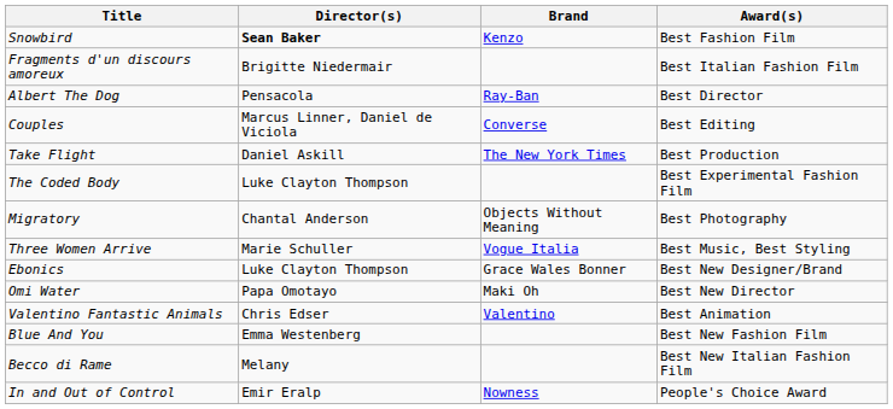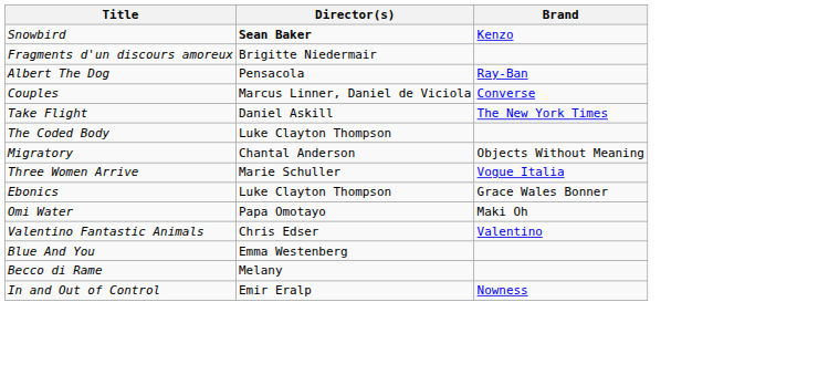- column: Award(s) | Best Fashion Film | Best Italian Fashion Film | Best Director | Best Editing | Best Production | Best Experimental Fashion Film | Best Photography | Best Music, Best Styling | Best New Designer/Brand | Best New Director | Best Animation | Best New Fashion Film | Best New Italian Fashion Film | People's Choice Award
